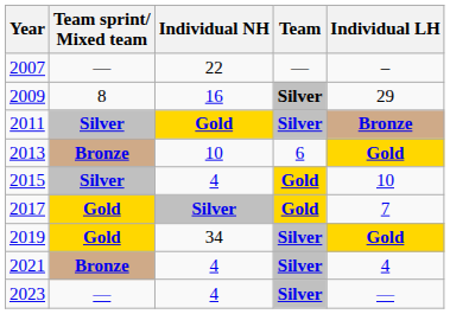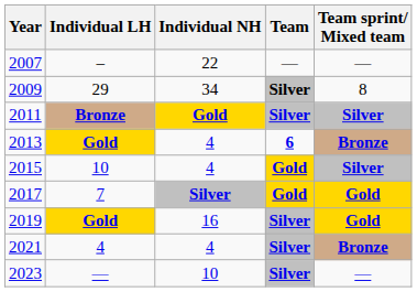columns swapped: Individual LH <-> Team sprint/ Mixed team
2009 | Individual NH: 16 -> 34
2013 | Individual NH: 10 -> 4
2013 | Team: normal -> bold
2019 | Individual NH: 34 -> 16
2023 | Individual NH: 4 -> 10
